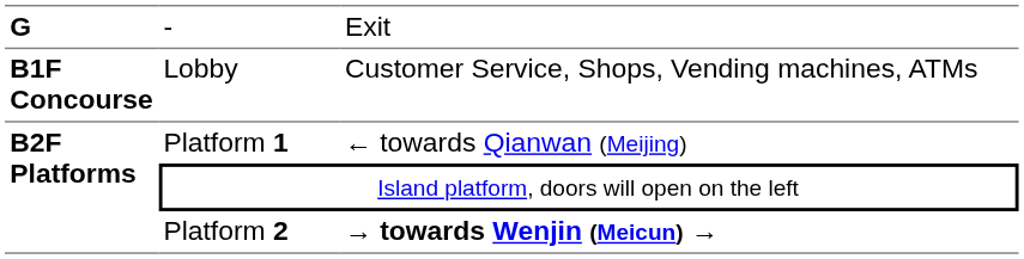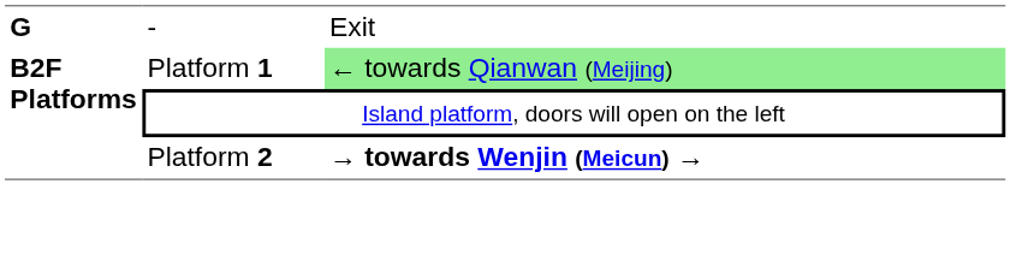- row: B1F Concourse | Lobby | Customer Service, Shops, Vending machines, ATMs
Platform 1 | column 3: no background -> lightgreen background
